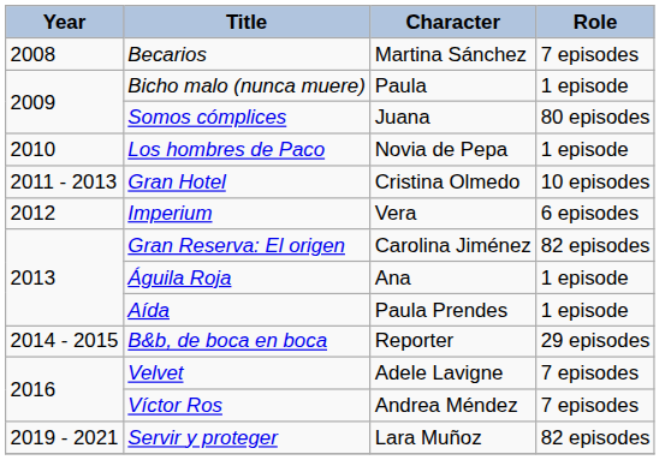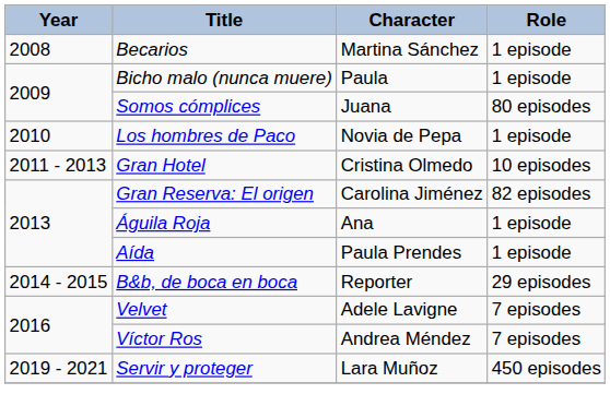Becarios | Role: 7 episodes -> 1 episode
- row: 2012 | Imperium | Vera | 6 episodes
Servir y proteger | Role: 82 episodes -> 450 episodes
